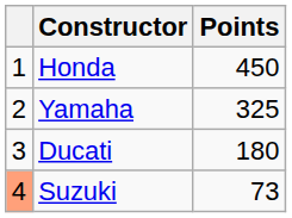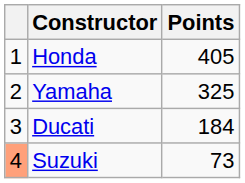Honda | Points: 450 -> 405
Ducati | Points: 180 -> 184
